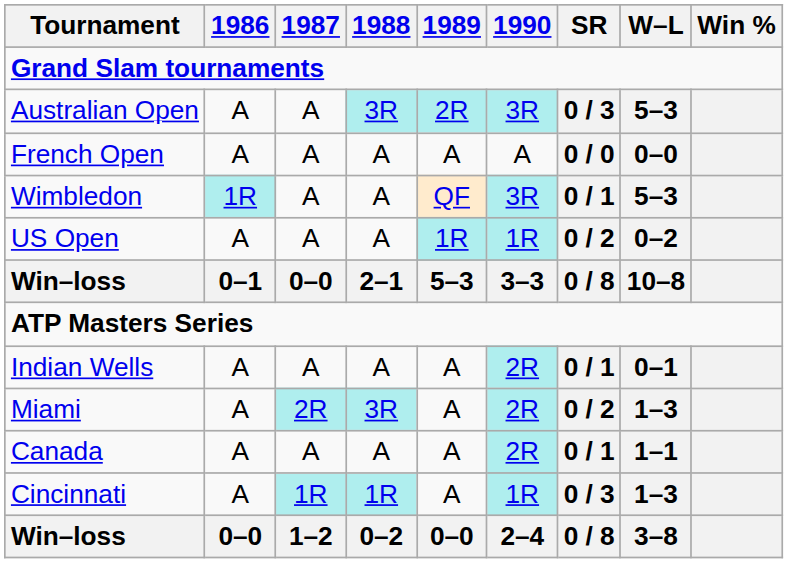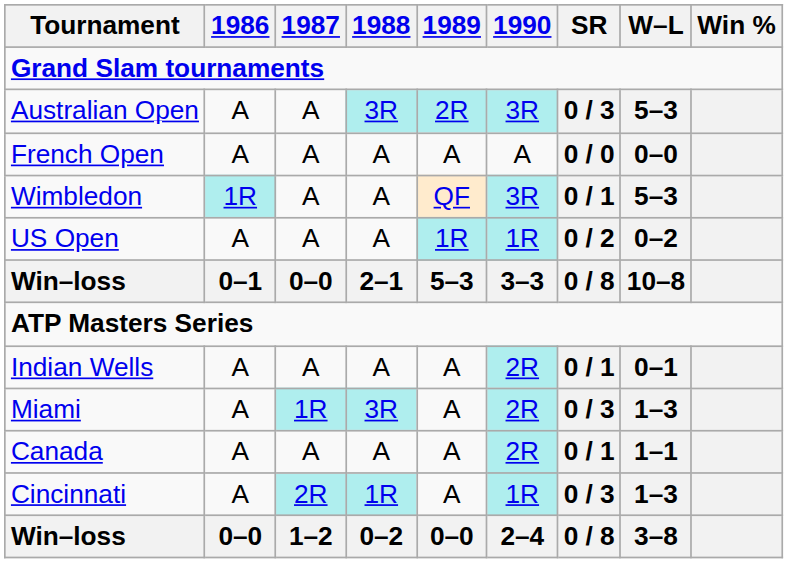Miami | 1987: 2R -> 1R
Miami | SR: 0 / 2 -> 0 / 3
Cincinnati | 1987: 1R -> 2R
